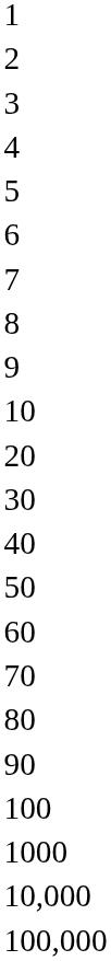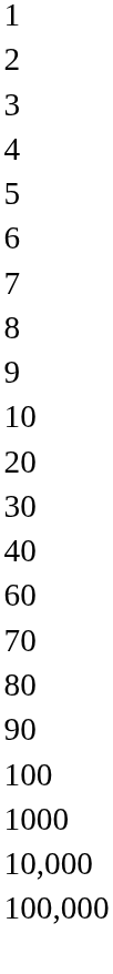- row: 50
